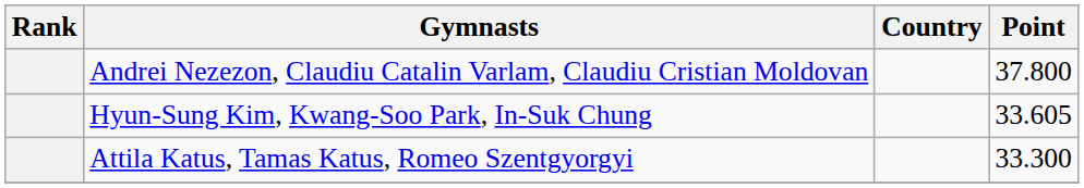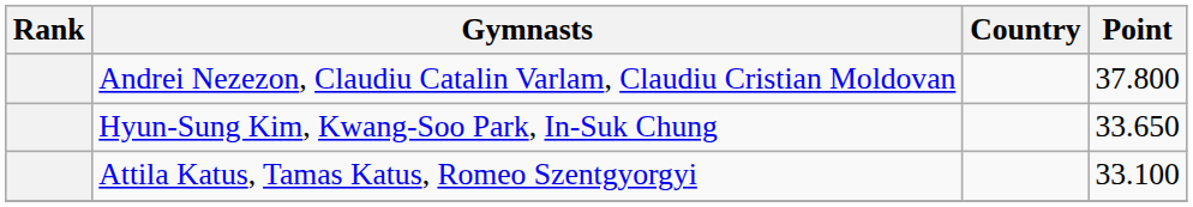Hyun-Sung Kim, Kwang-Soo Park, In-Suk Chung | Point: 33.605 -> 33.650
Attila Katus, Tamas Katus, Romeo Szentgyorgyi | Point: 33.300 -> 33.100
